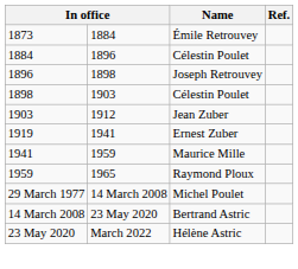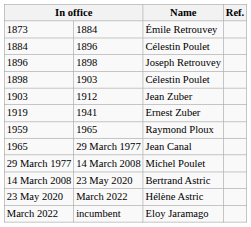- row: 1941 | 1959 | Maurice Mille
+ row: 1965 | 29 March 1977 | Jean Canal
+ row: March 2022 | incumbent | Eloy Jaramago
